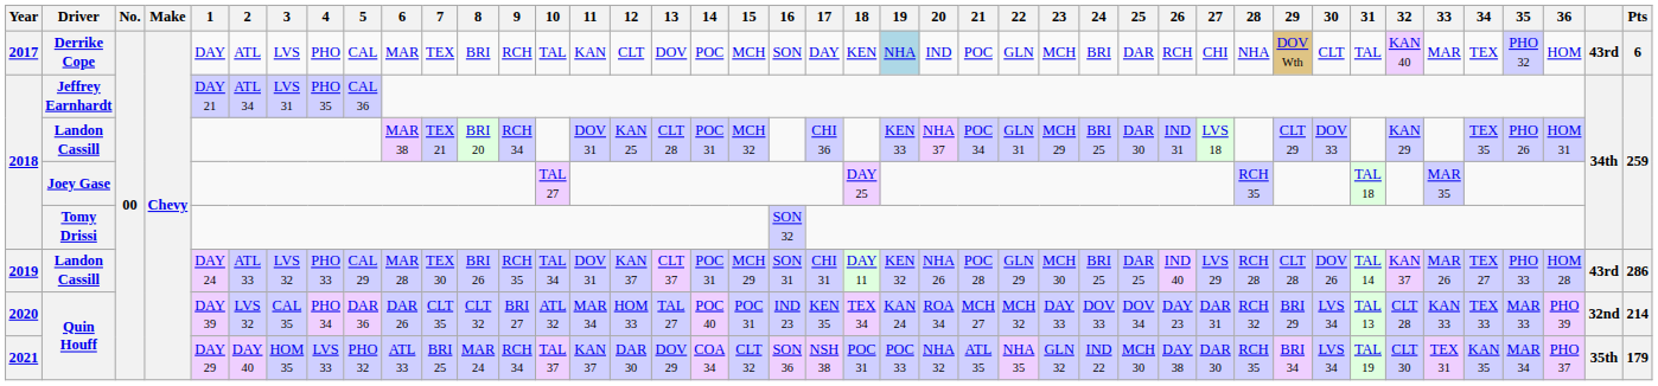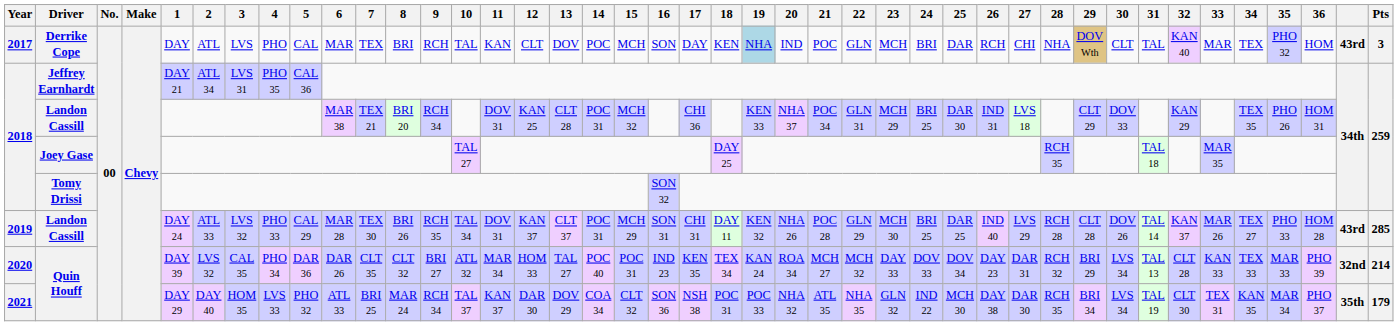Derrike Cope | Pts: 6 -> 3
2019 / Landon Cassill | Pts: 286 -> 285
